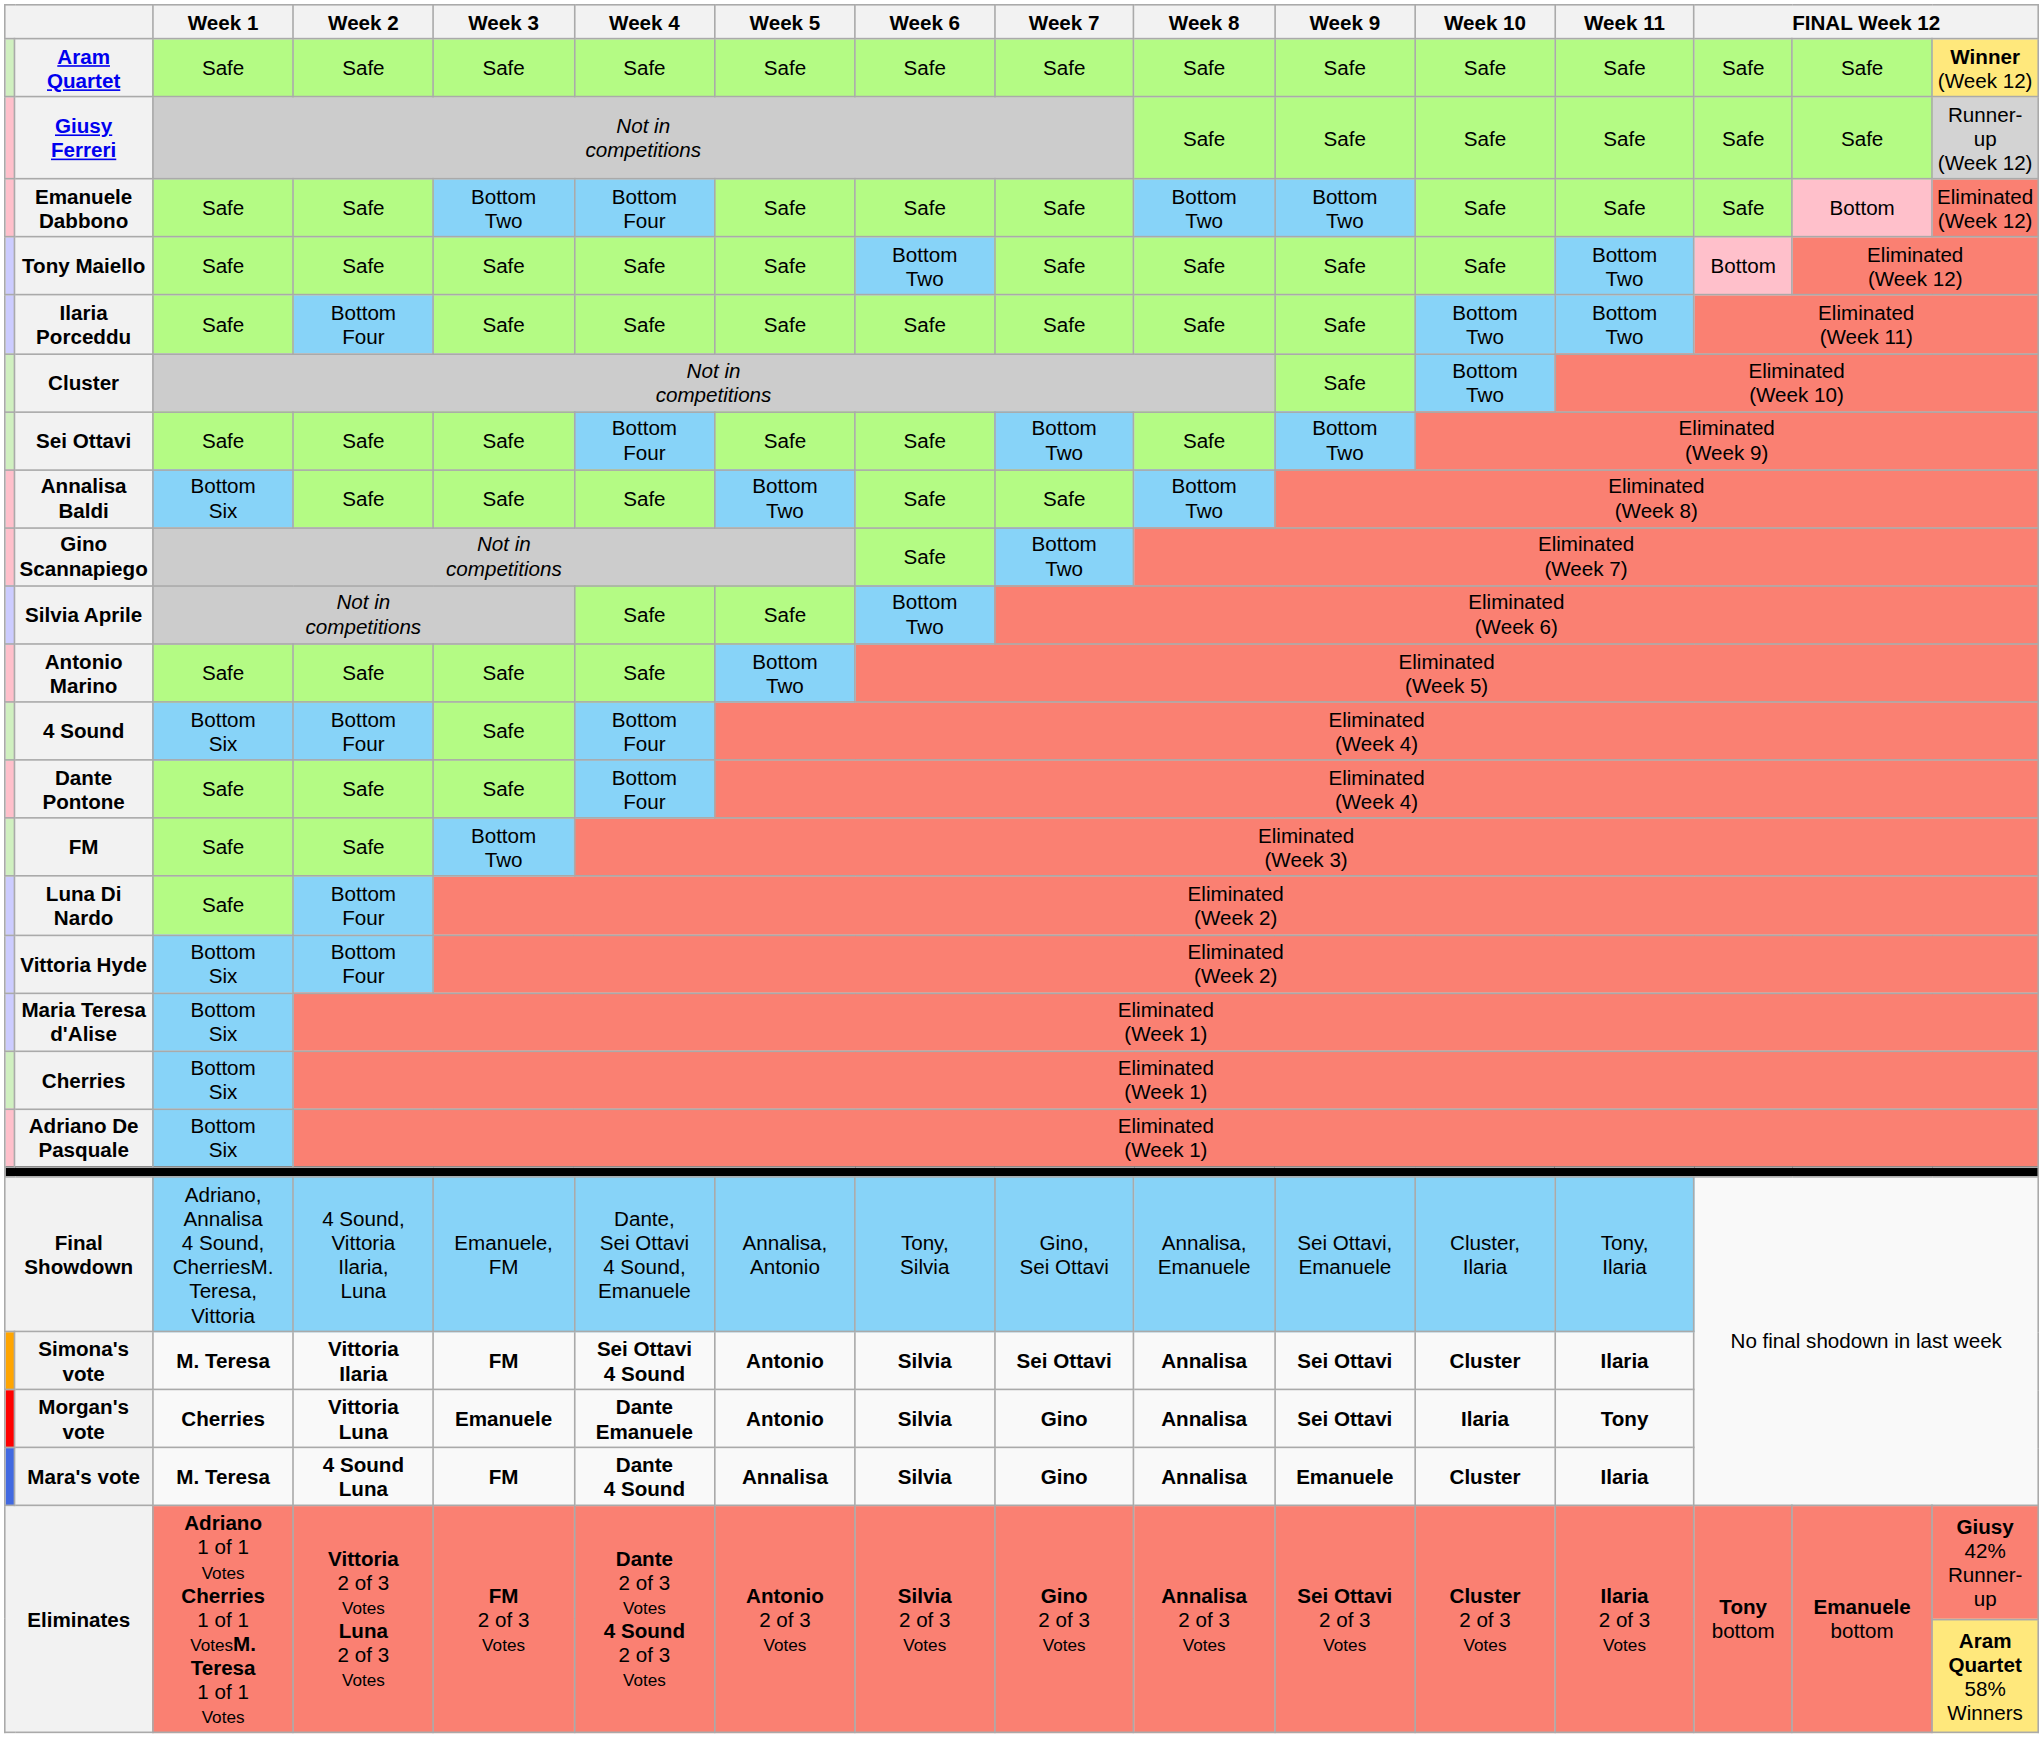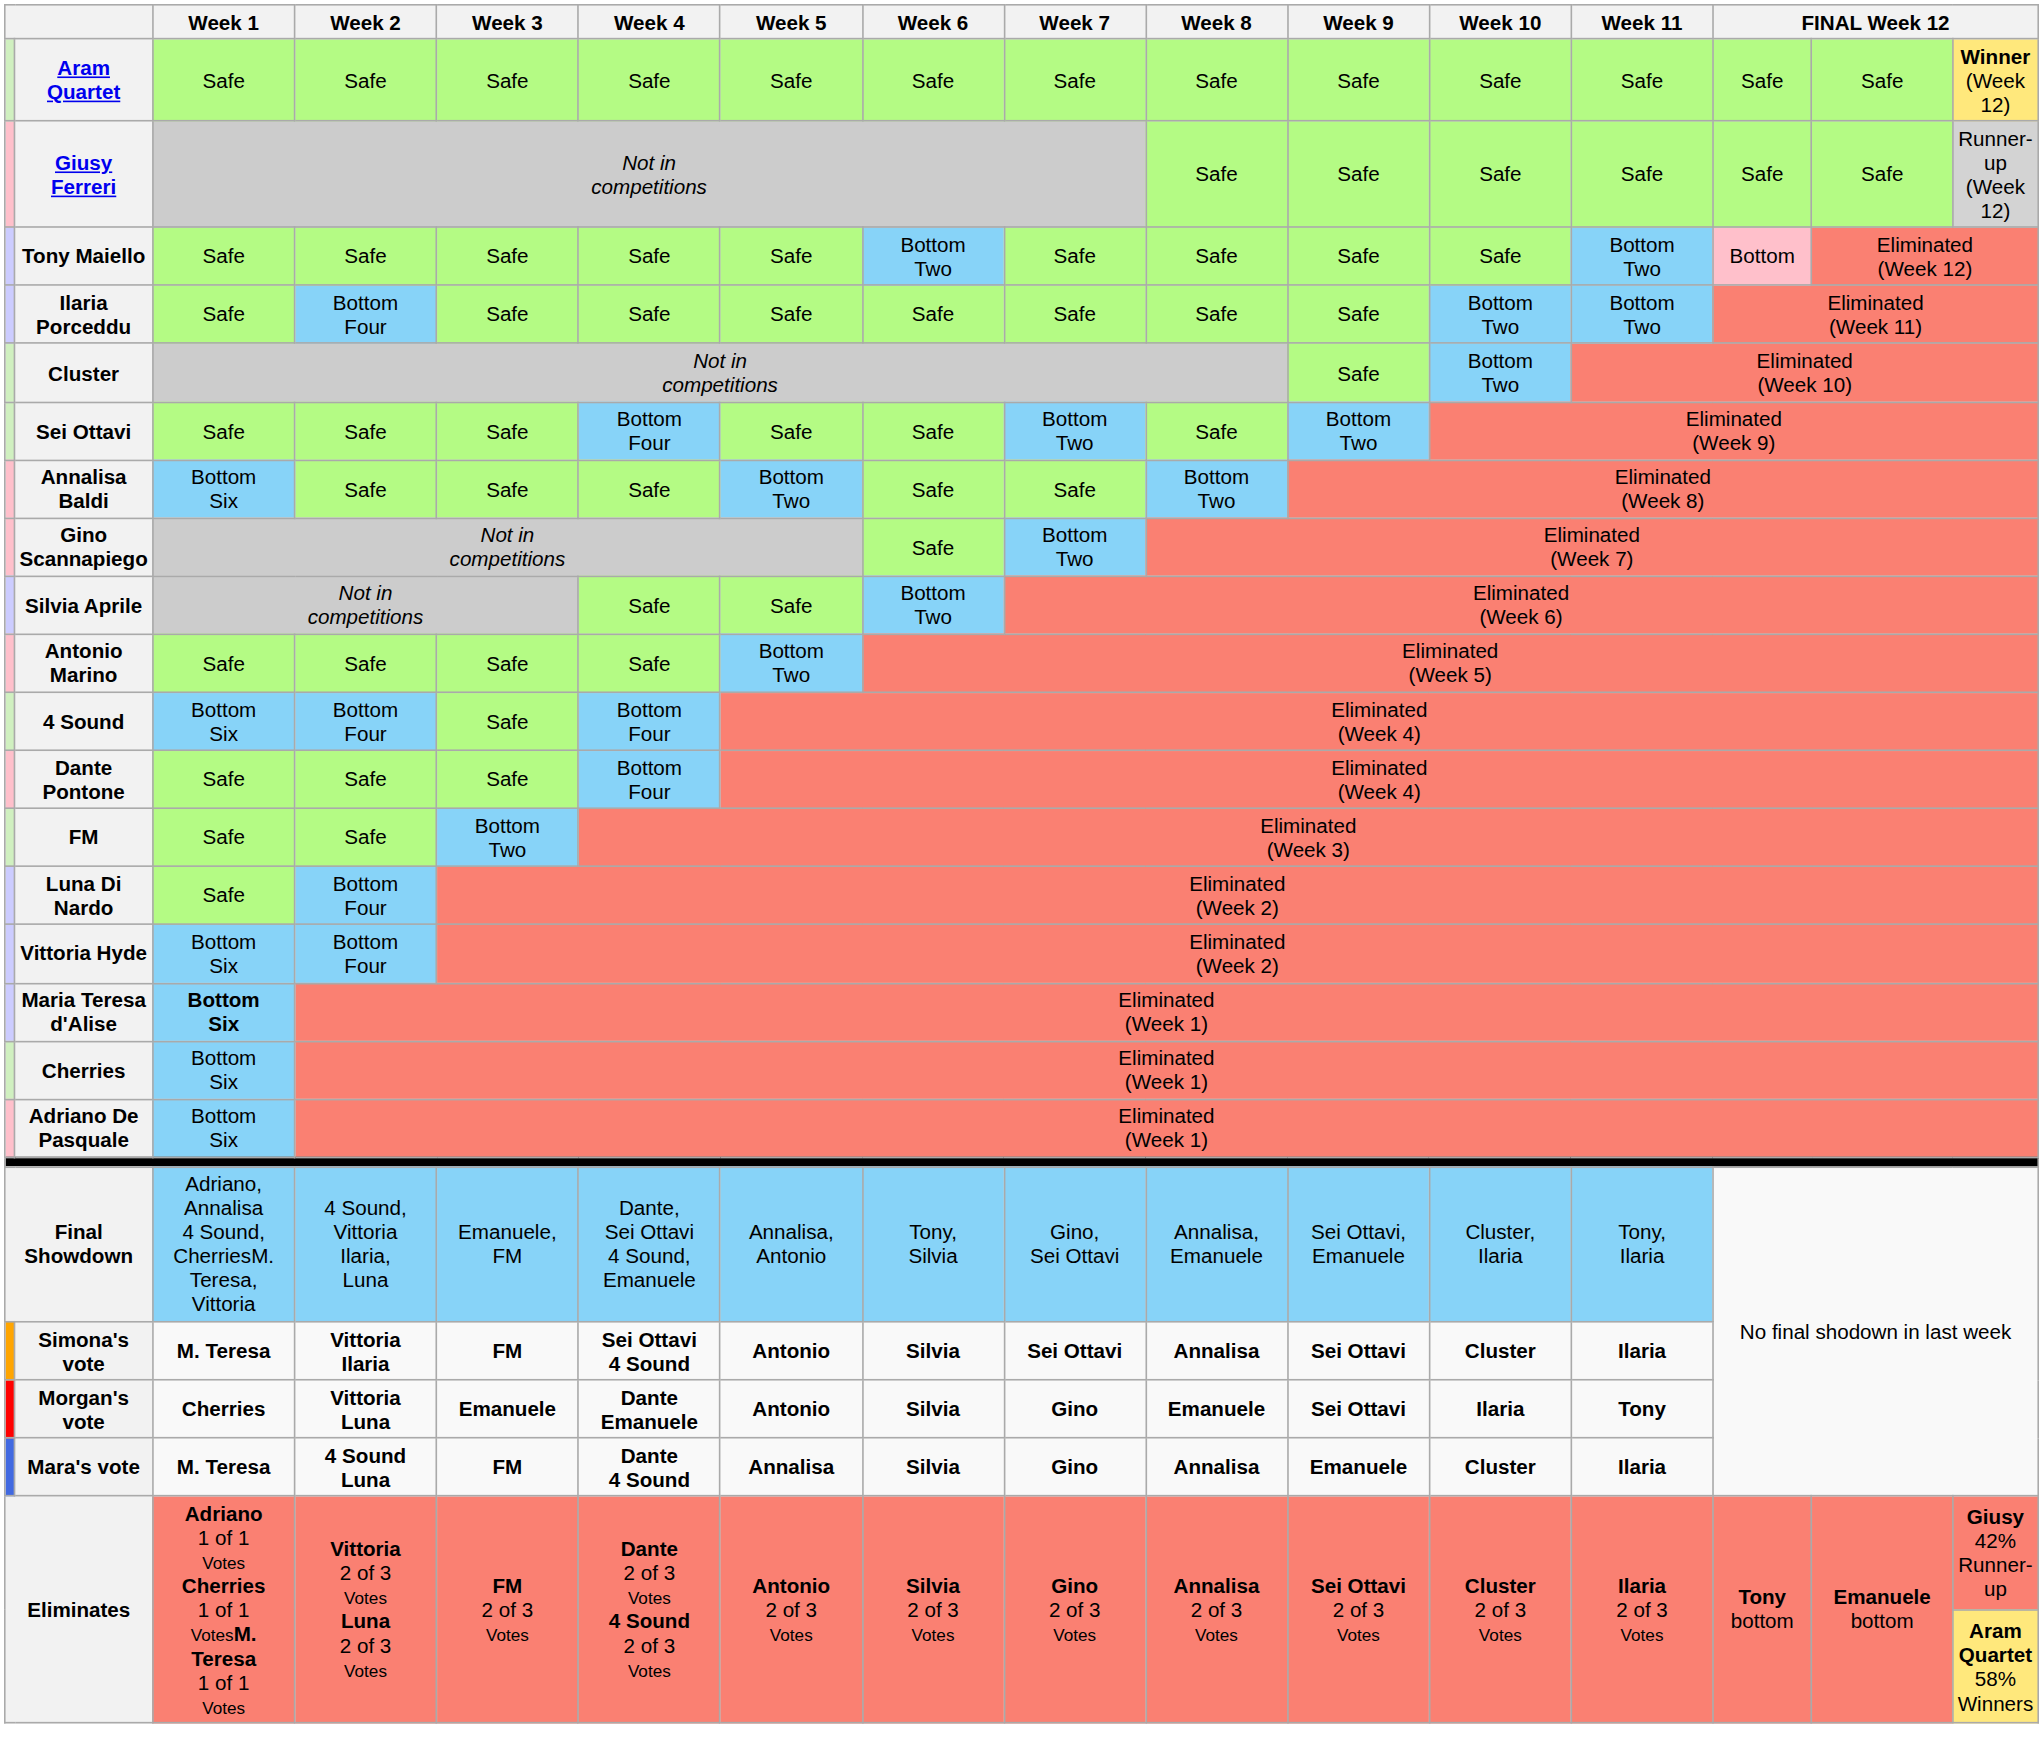- row: Emanuele Dabbono | Safe | Safe | Bottom Two | Bottom Four | Safe | Safe | Safe | Bottom Two | Bottom Two | Safe | Safe | Safe | Bottom | Eliminated (Week 12)
Maria Teresa d'Alise | Week 1: normal -> bold
Morgan's vote | Week 8: Annalisa -> Emanuele
